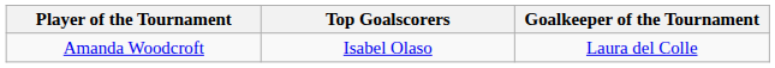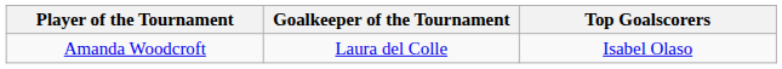columns swapped: Top Goalscorers <-> Goalkeeper of the Tournament
